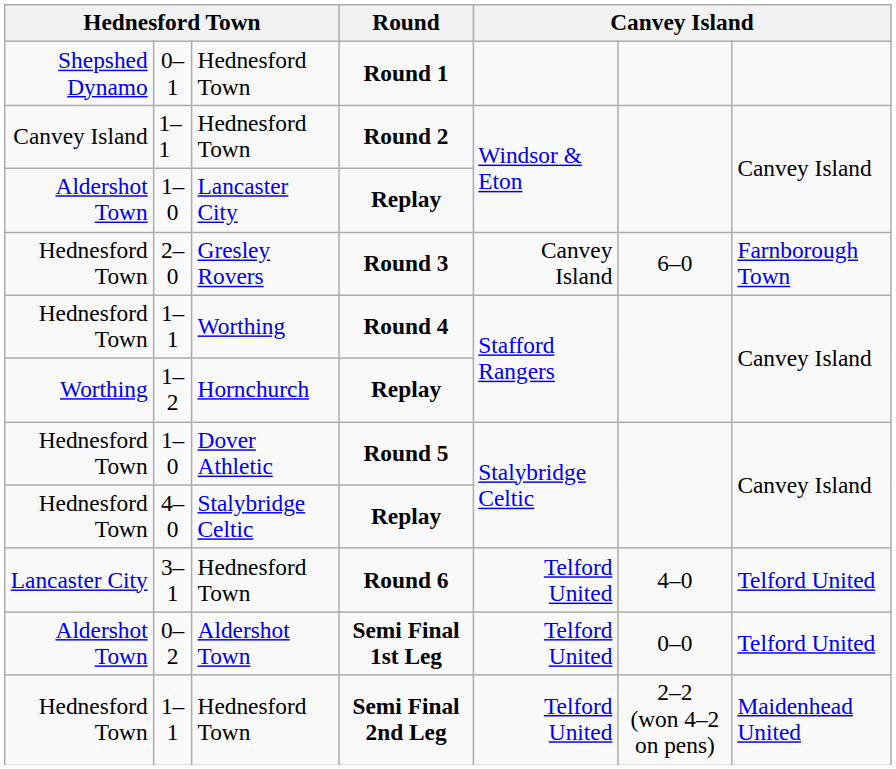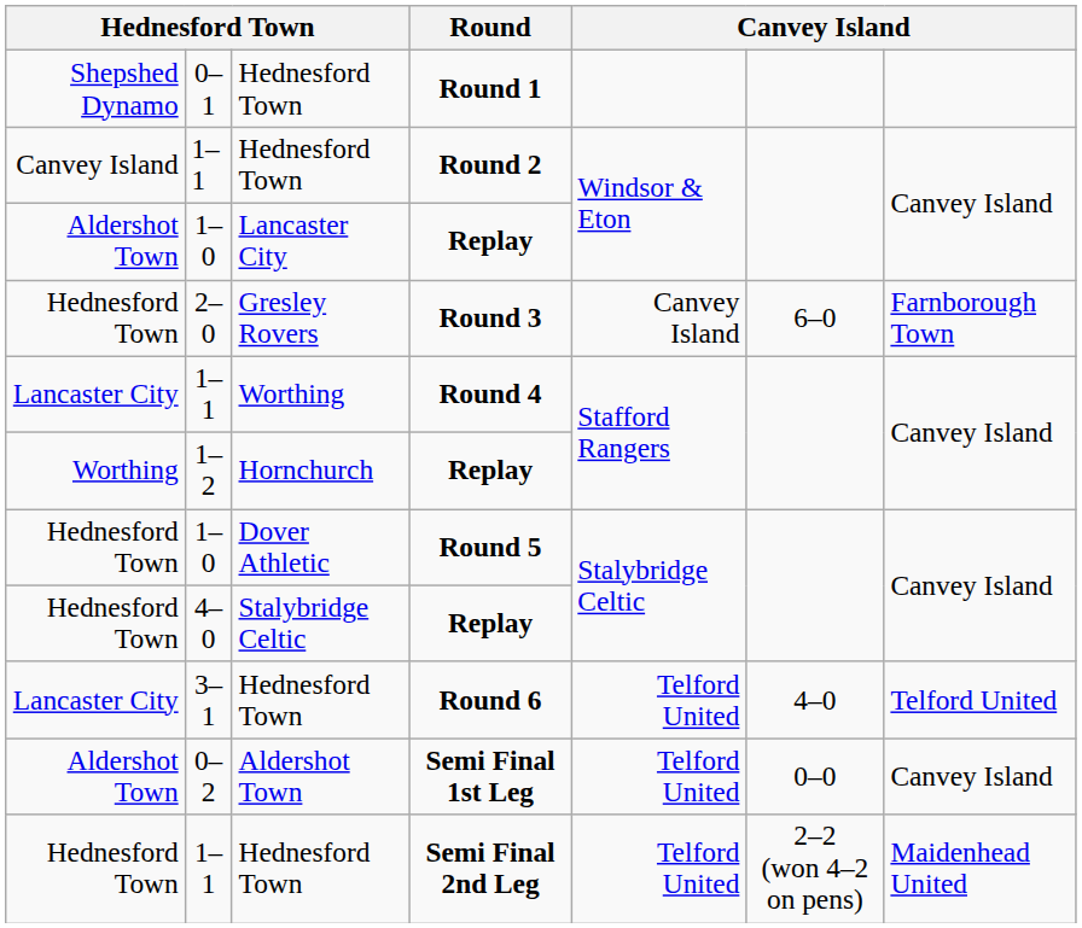Round 4 | column 1: Hednesford Town -> Lancaster City
Semi Final 1st Leg | column 7: Telford United -> Canvey Island
